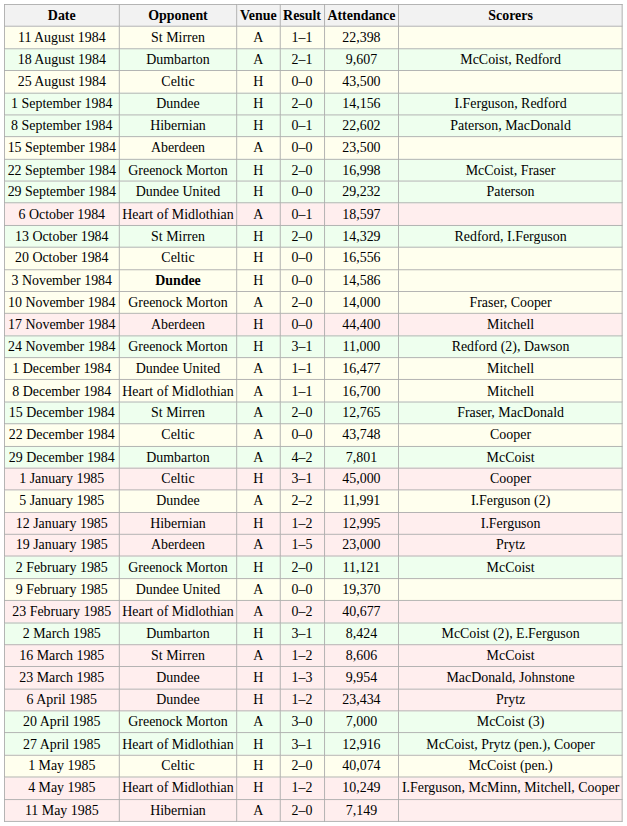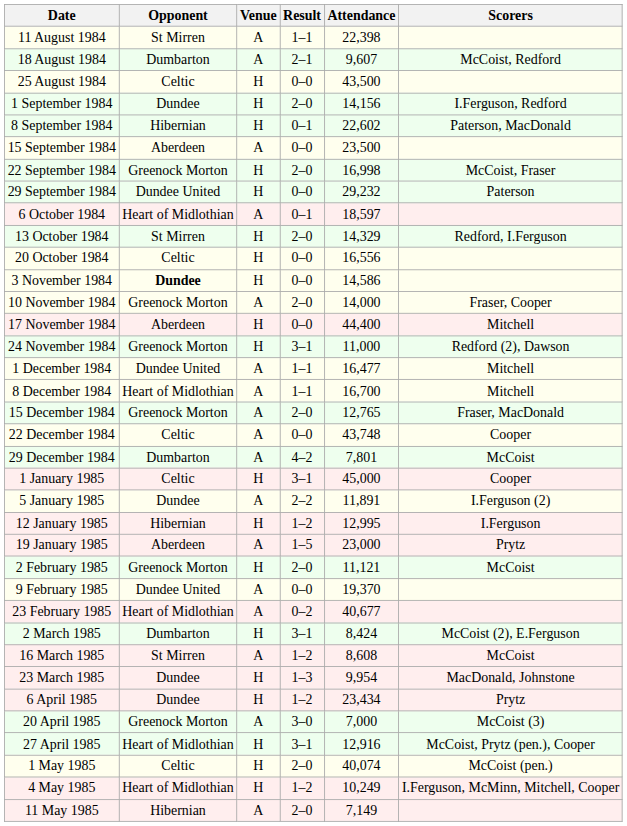15 December 1984 | Opponent: St Mirren -> Greenock Morton
5 January 1985 | Attendance: 11,991 -> 11,891
16 March 1985 | Attendance: 8,606 -> 8,608
